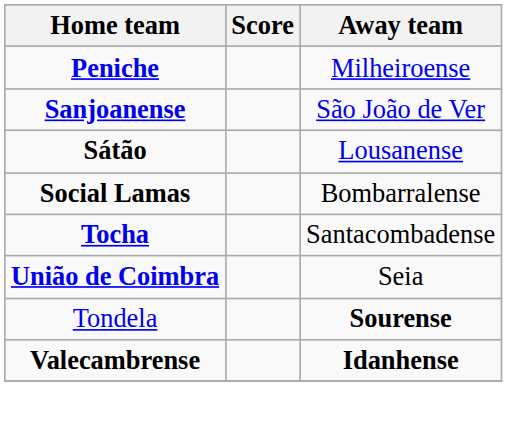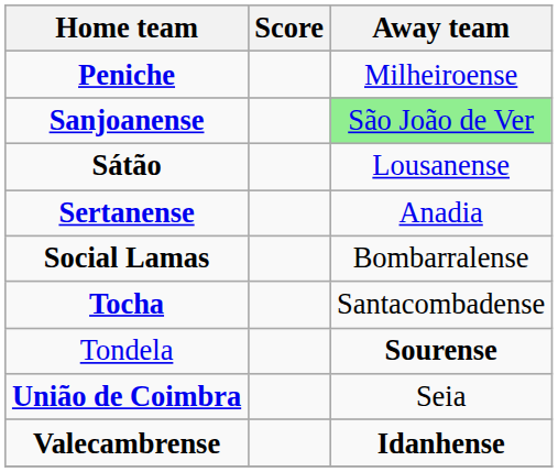Sanjoanense | Away team: no background -> lightgreen background
+ row: Sertanense | Anadia
rows swapped: Tondela <-> União de Coimbra
